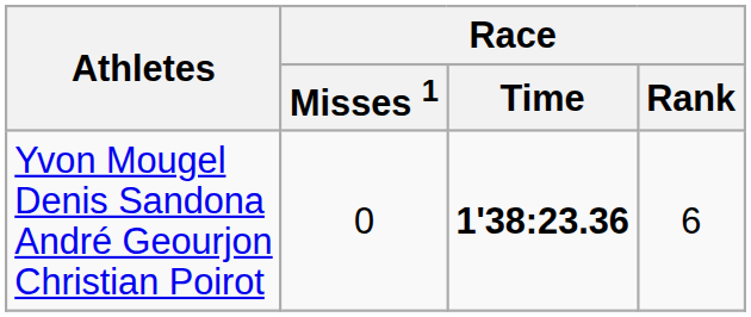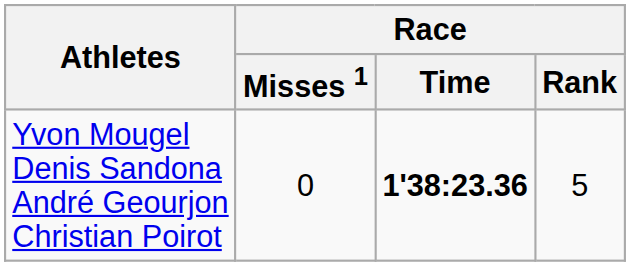Yvon Mougel Denis Sandona André Geourjon Christian Poirot | Race / Rank: 6 -> 5
